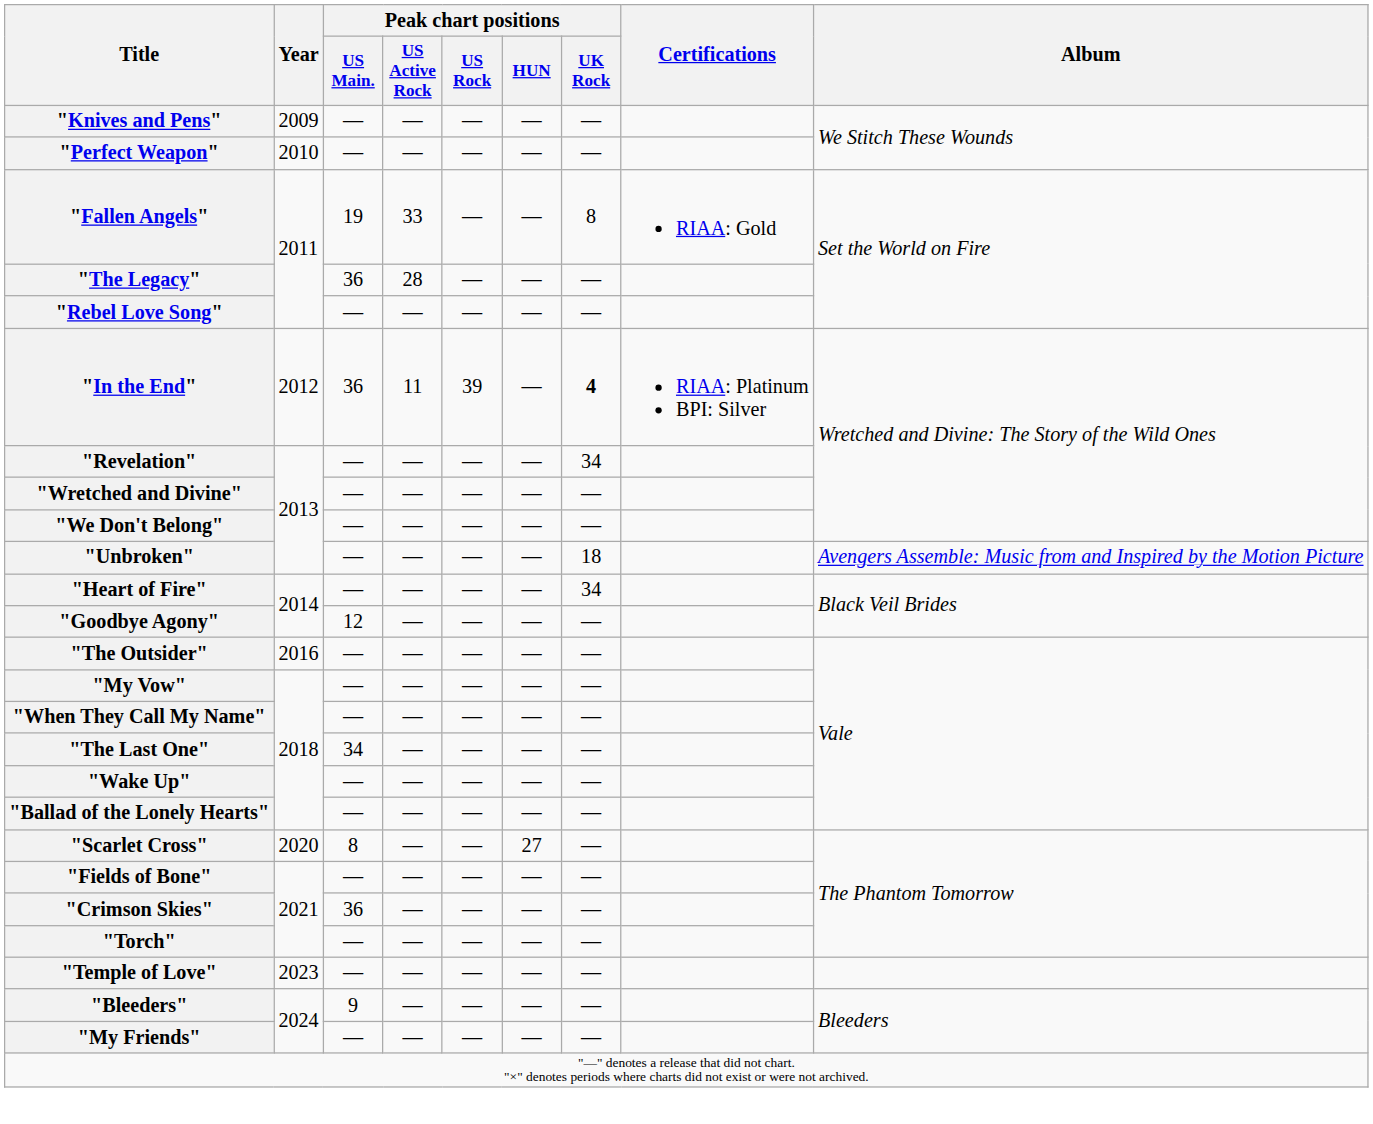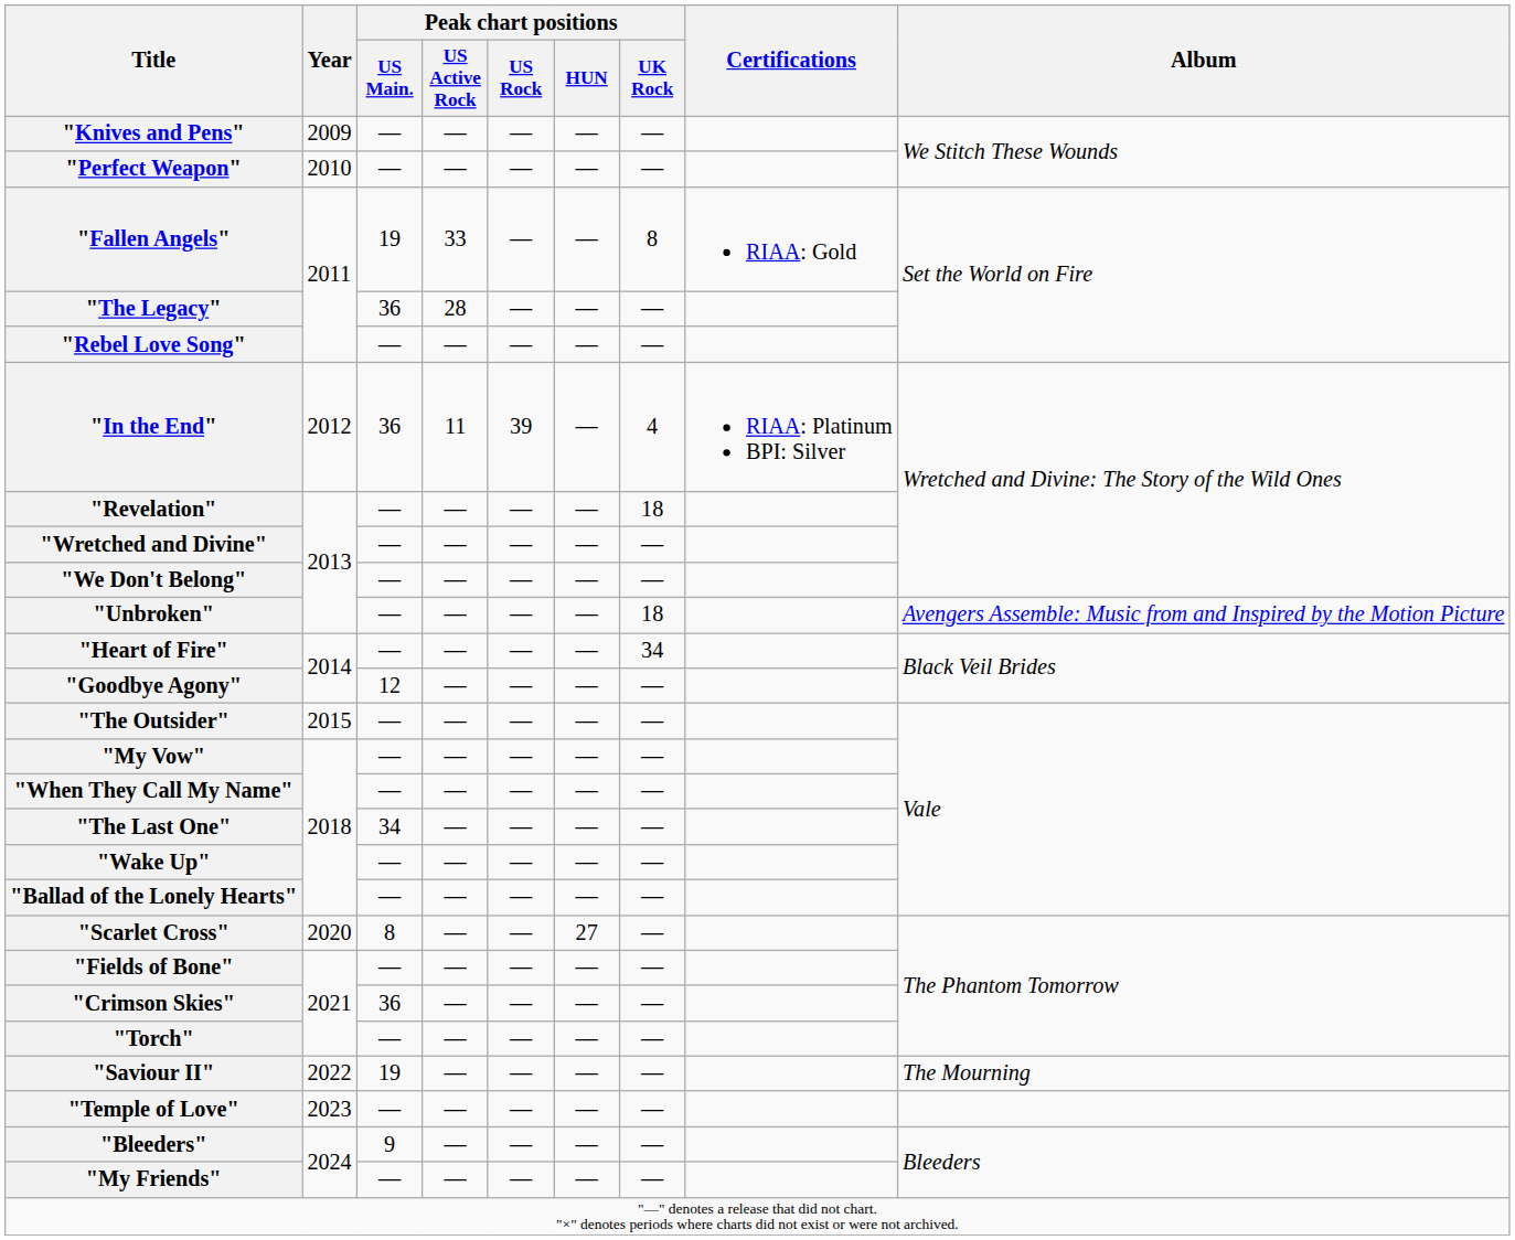"In the End" | Peak chart positions / UK Rock: bold -> normal
"Revelation" | Peak chart positions / UK Rock: 34 -> 18
"The Outsider" | Year: 2016 -> 2015
+ row: "Saviour II" | 2022 | 19 | — | — | — | — | The Mourning
